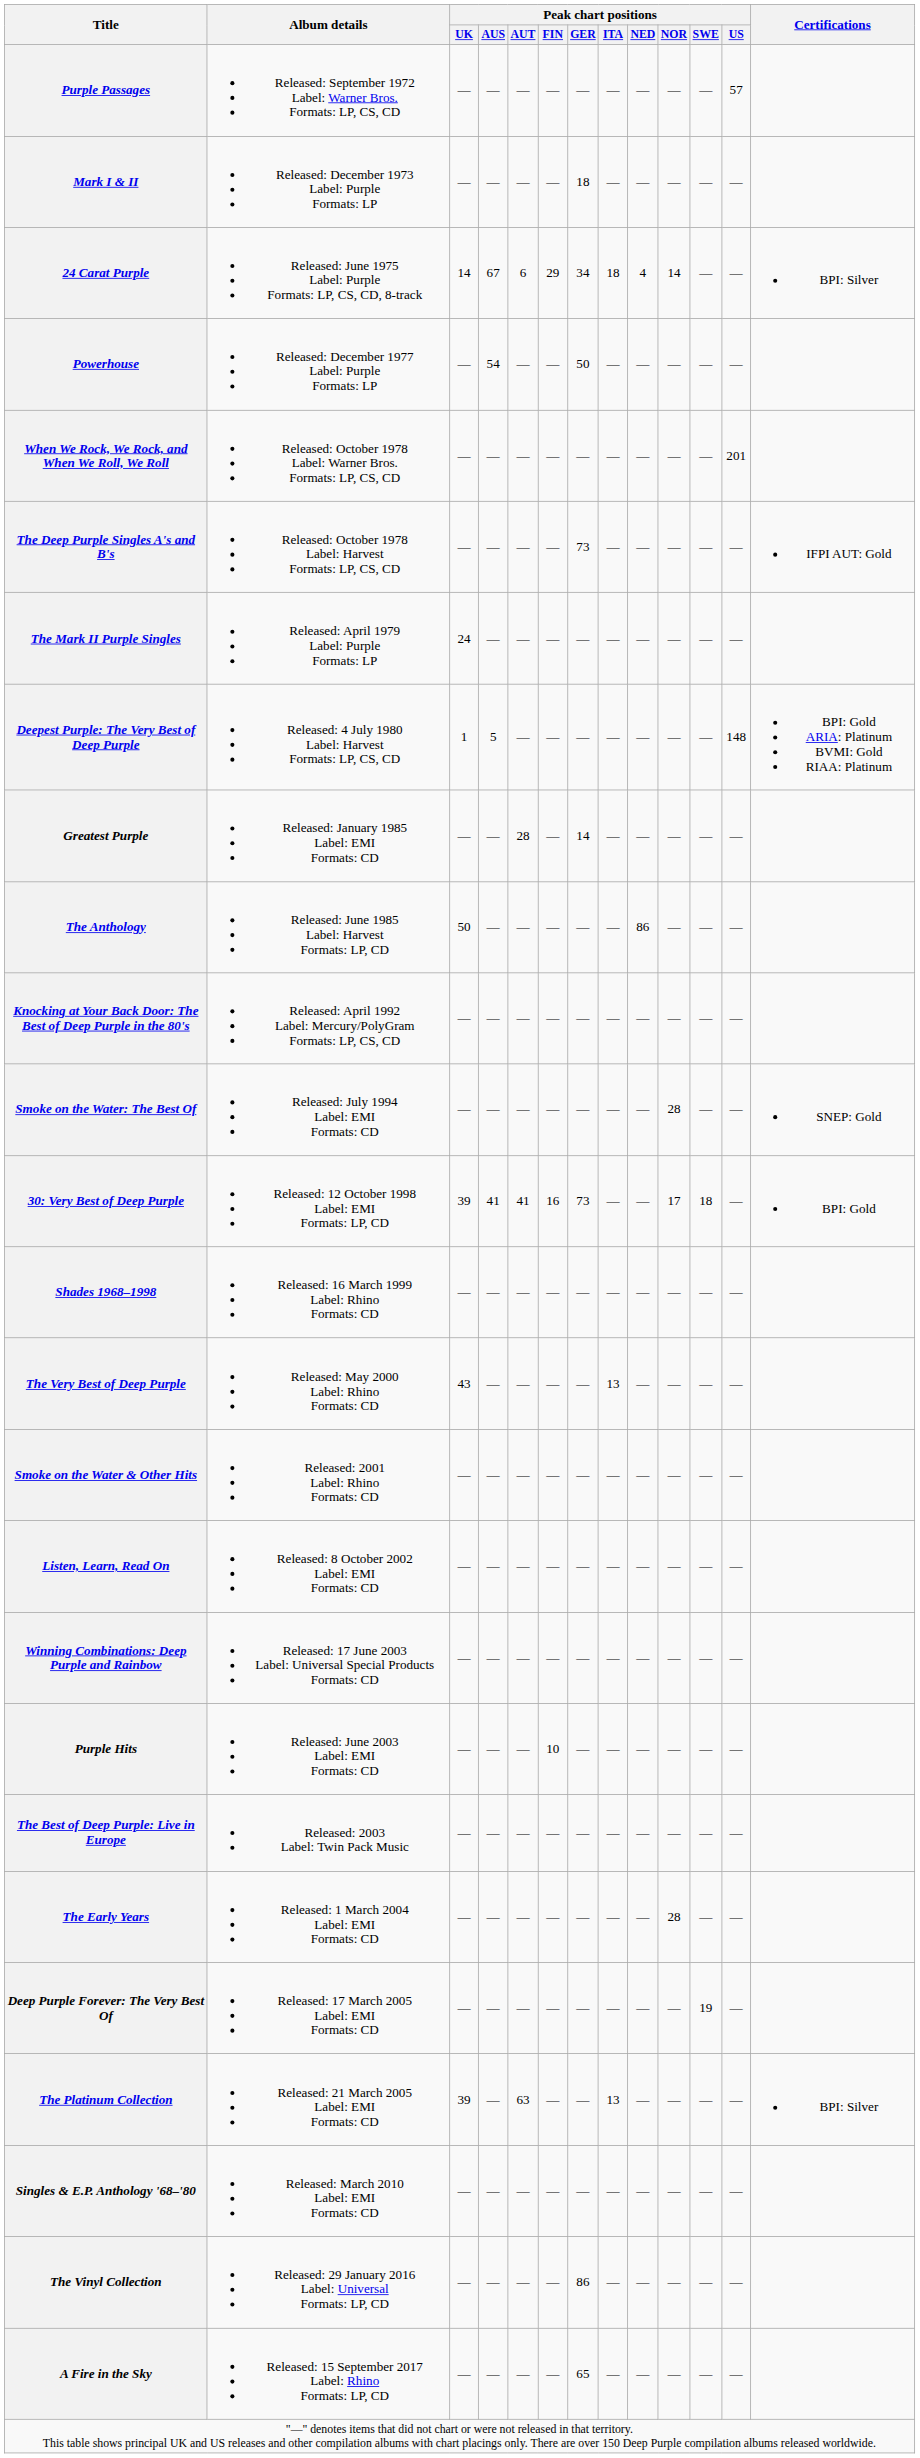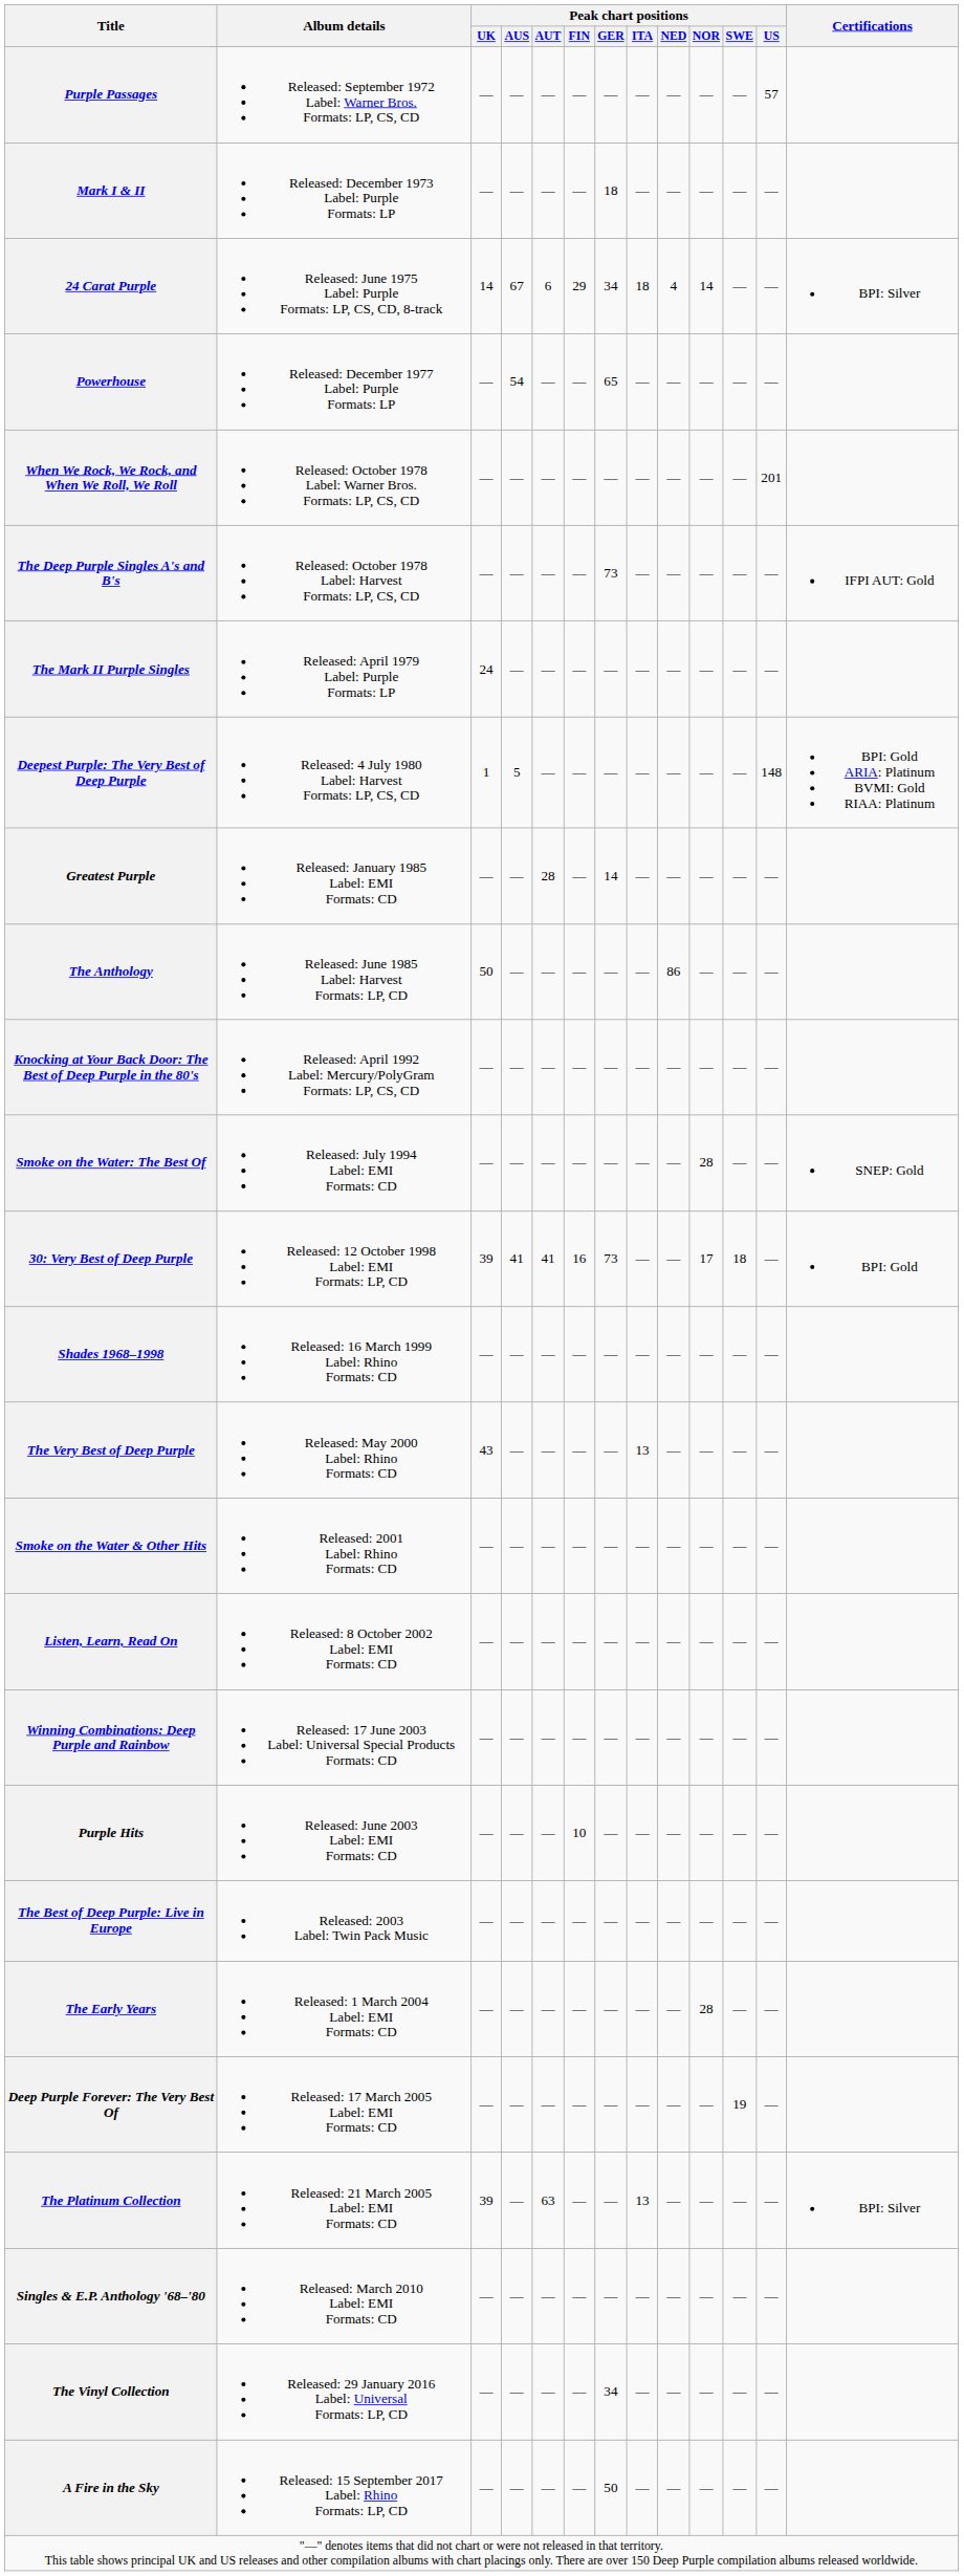Powerhouse | Peak chart positions / GER: 50 -> 65
The Vinyl Collection | Peak chart positions / GER: 86 -> 34
A Fire in the Sky | Peak chart positions / GER: 65 -> 50
